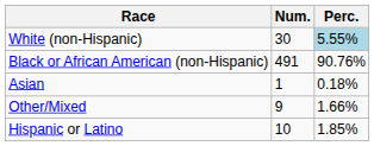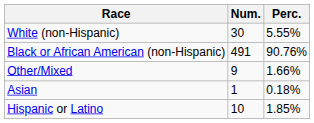White (non-Hispanic) | Perc.: lightblue background -> no background
rows swapped: Asian <-> Other/Mixed
